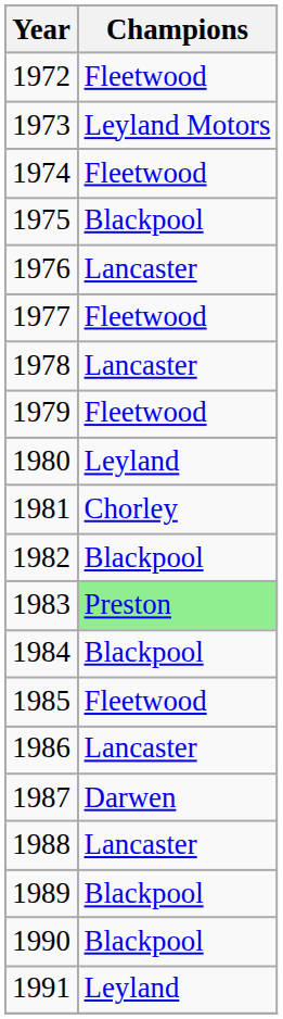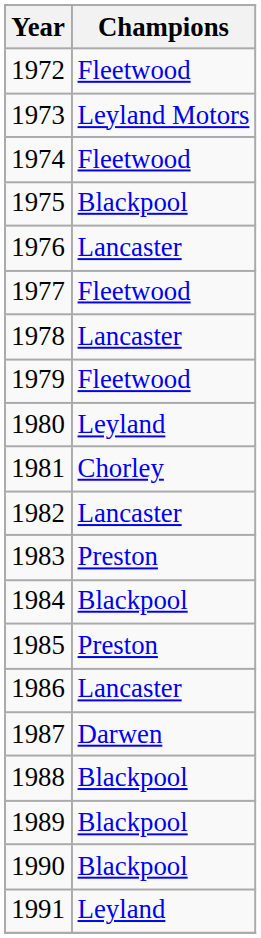1982 | Champions: Blackpool -> Lancaster
1983 | Champions: lightgreen background -> no background
1985 | Champions: Fleetwood -> Preston
1988 | Champions: Lancaster -> Blackpool
